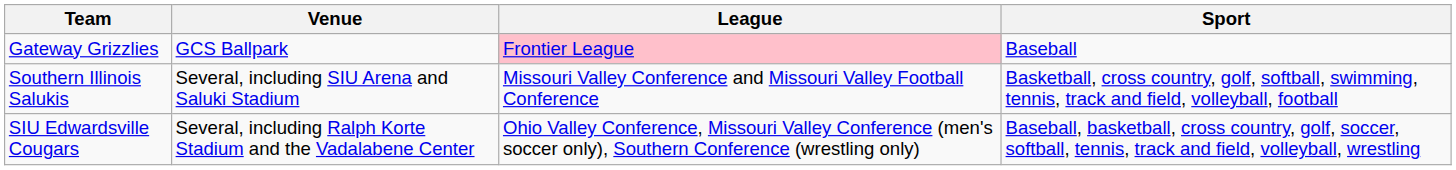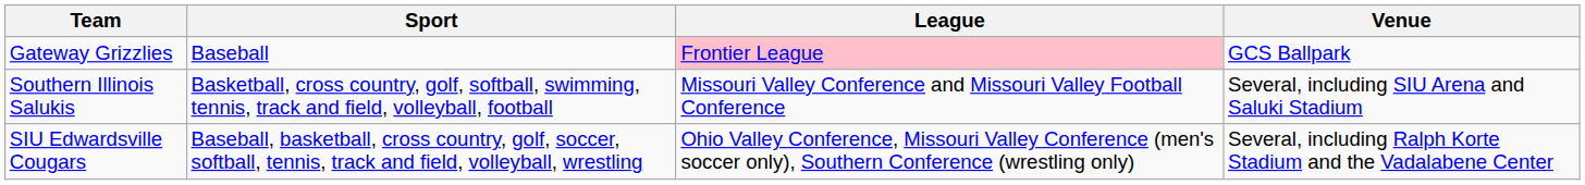columns swapped: Sport <-> Venue
